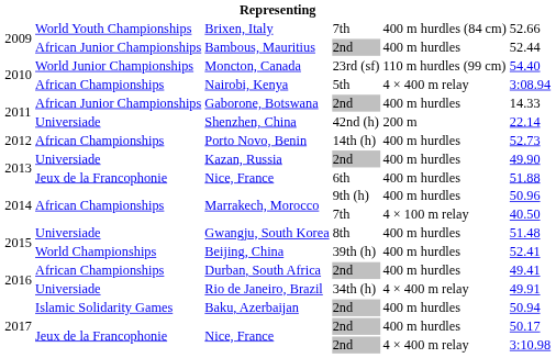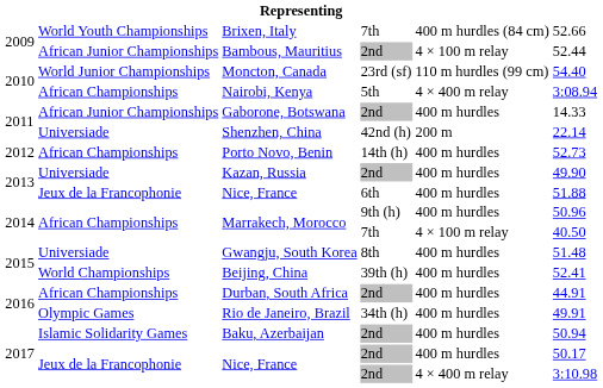Bambous, Mauritius | column 5: 400 m hurdles -> 4 × 100 m relay
Durban, South Africa | column 6: 49.41 -> 44.91
Rio de Janeiro, Brazil | column 2: Universiade -> Olympic Games
Rio de Janeiro, Brazil | column 5: 4 × 400 m relay -> 400 m hurdles
